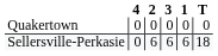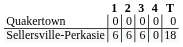columns swapped: 1 <-> 4
